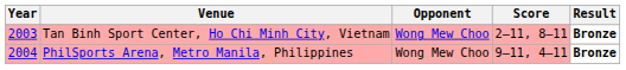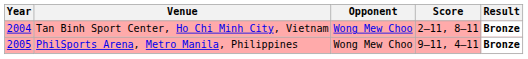Tan Binh Sport Center, Ho Chi Minh City, Vietnam | Year: 2003 -> 2004
PhilSports Arena, Metro Manila, Philippines | Year: 2004 -> 2005
